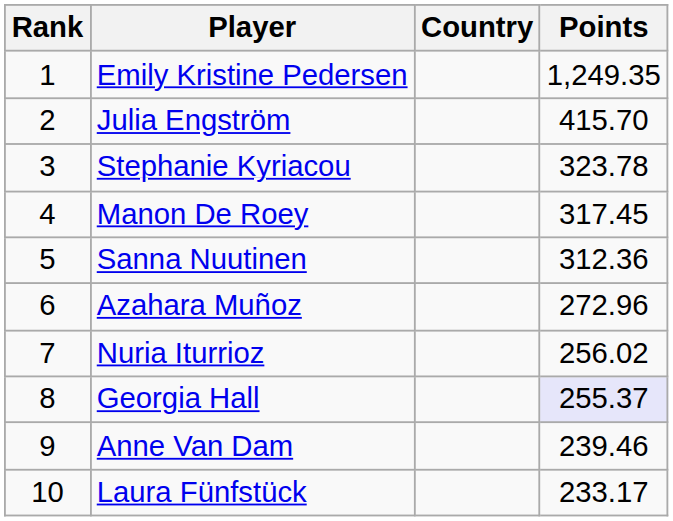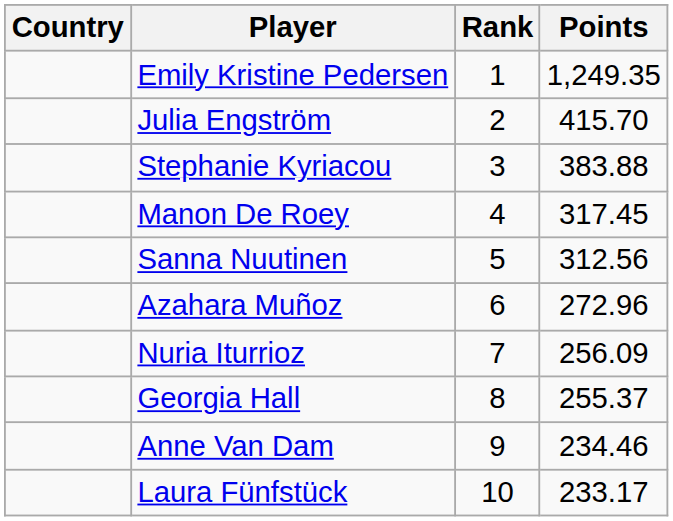columns swapped: Rank <-> Country
Stephanie Kyriacou | Points: 323.78 -> 383.88
Sanna Nuutinen | Points: 312.36 -> 312.56
Nuria Iturrioz | Points: 256.02 -> 256.09
Georgia Hall | Points: lavender background -> no background
Anne Van Dam | Points: 239.46 -> 234.46
